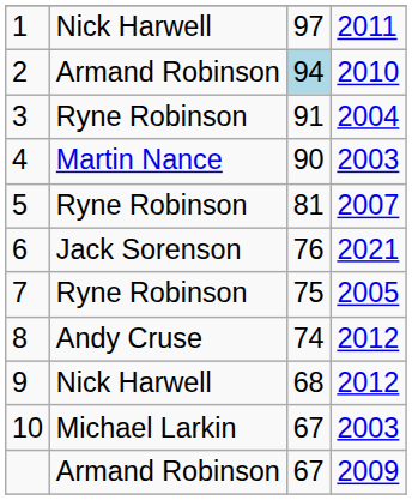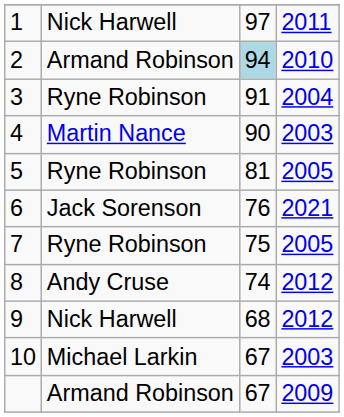5 | column 4: 2007 -> 2005
